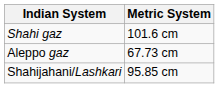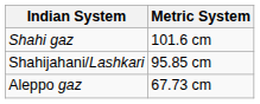rows swapped: Shahijahani/Lashkari <-> Aleppo gaz
